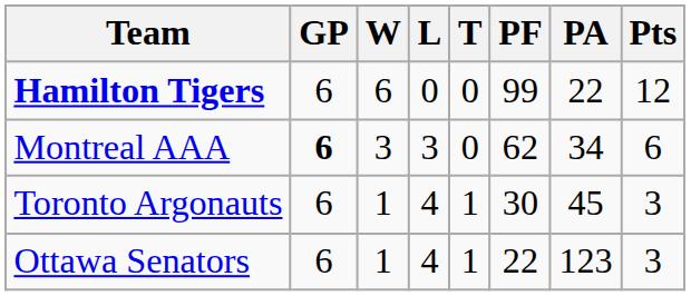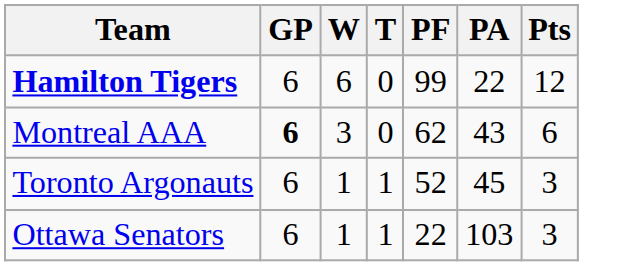- column: L | 0 | 3 | 4 | 4
Montreal AAA | PA: 34 -> 43
Toronto Argonauts | PF: 30 -> 52
Ottawa Senators | PA: 123 -> 103
